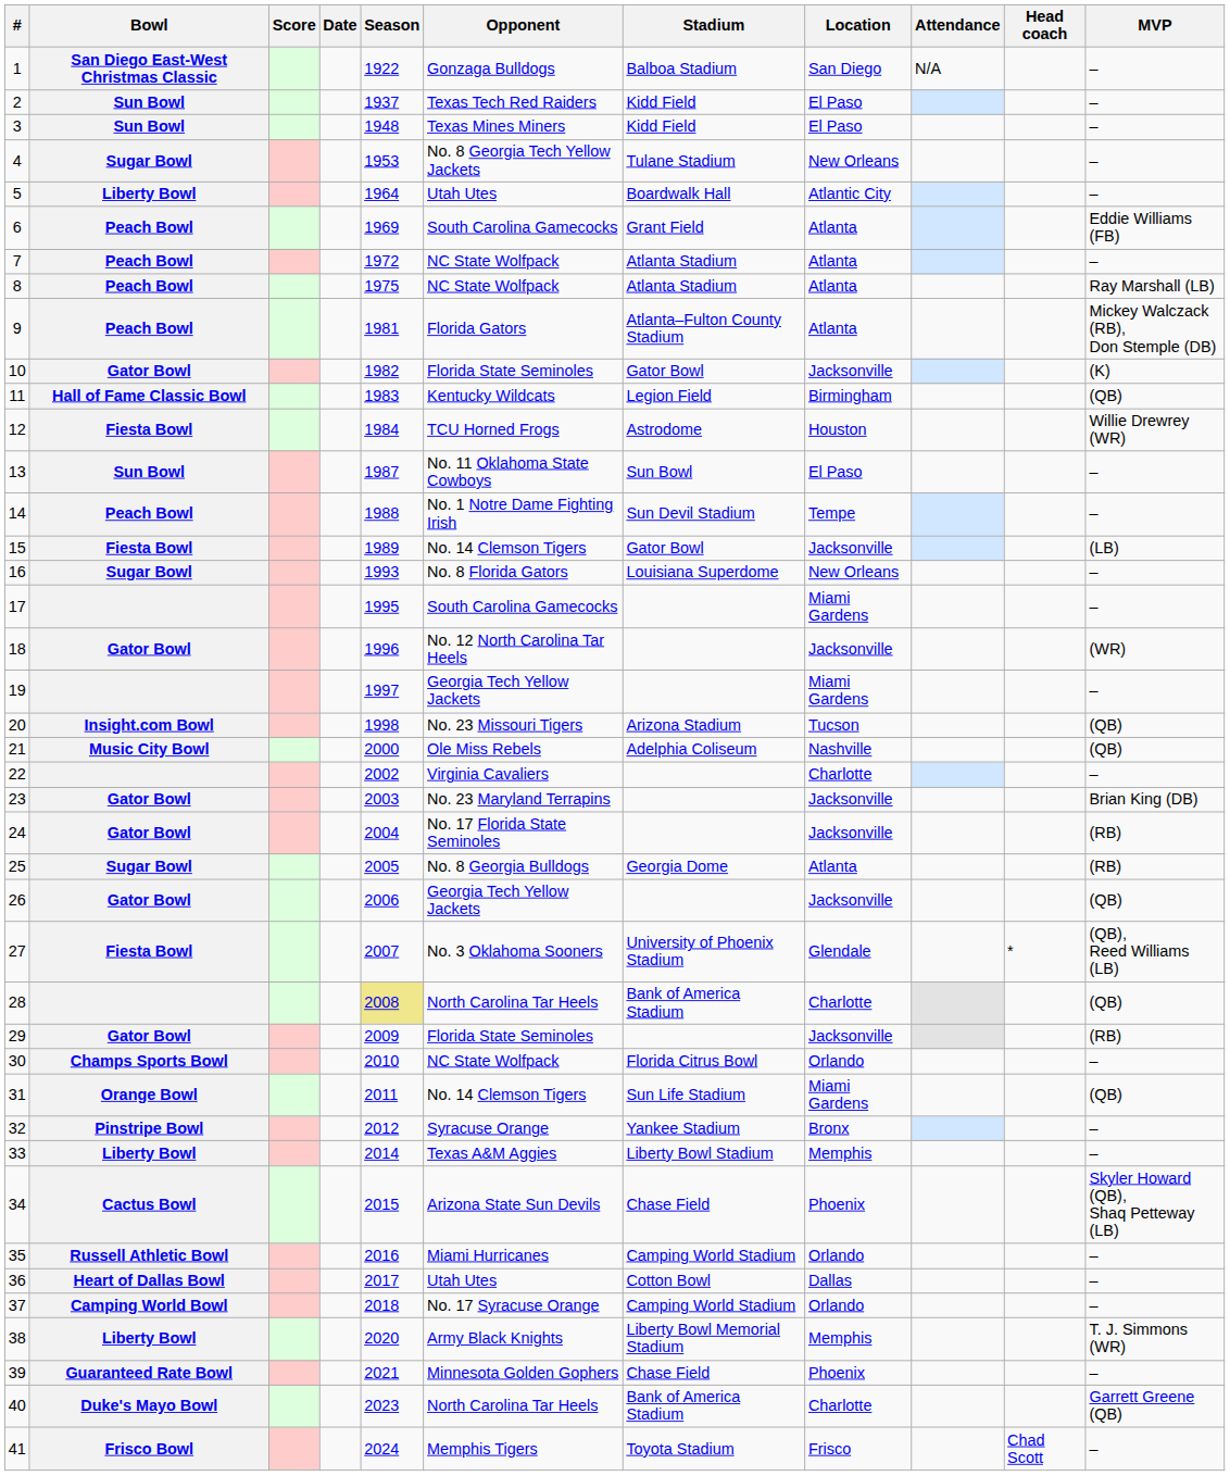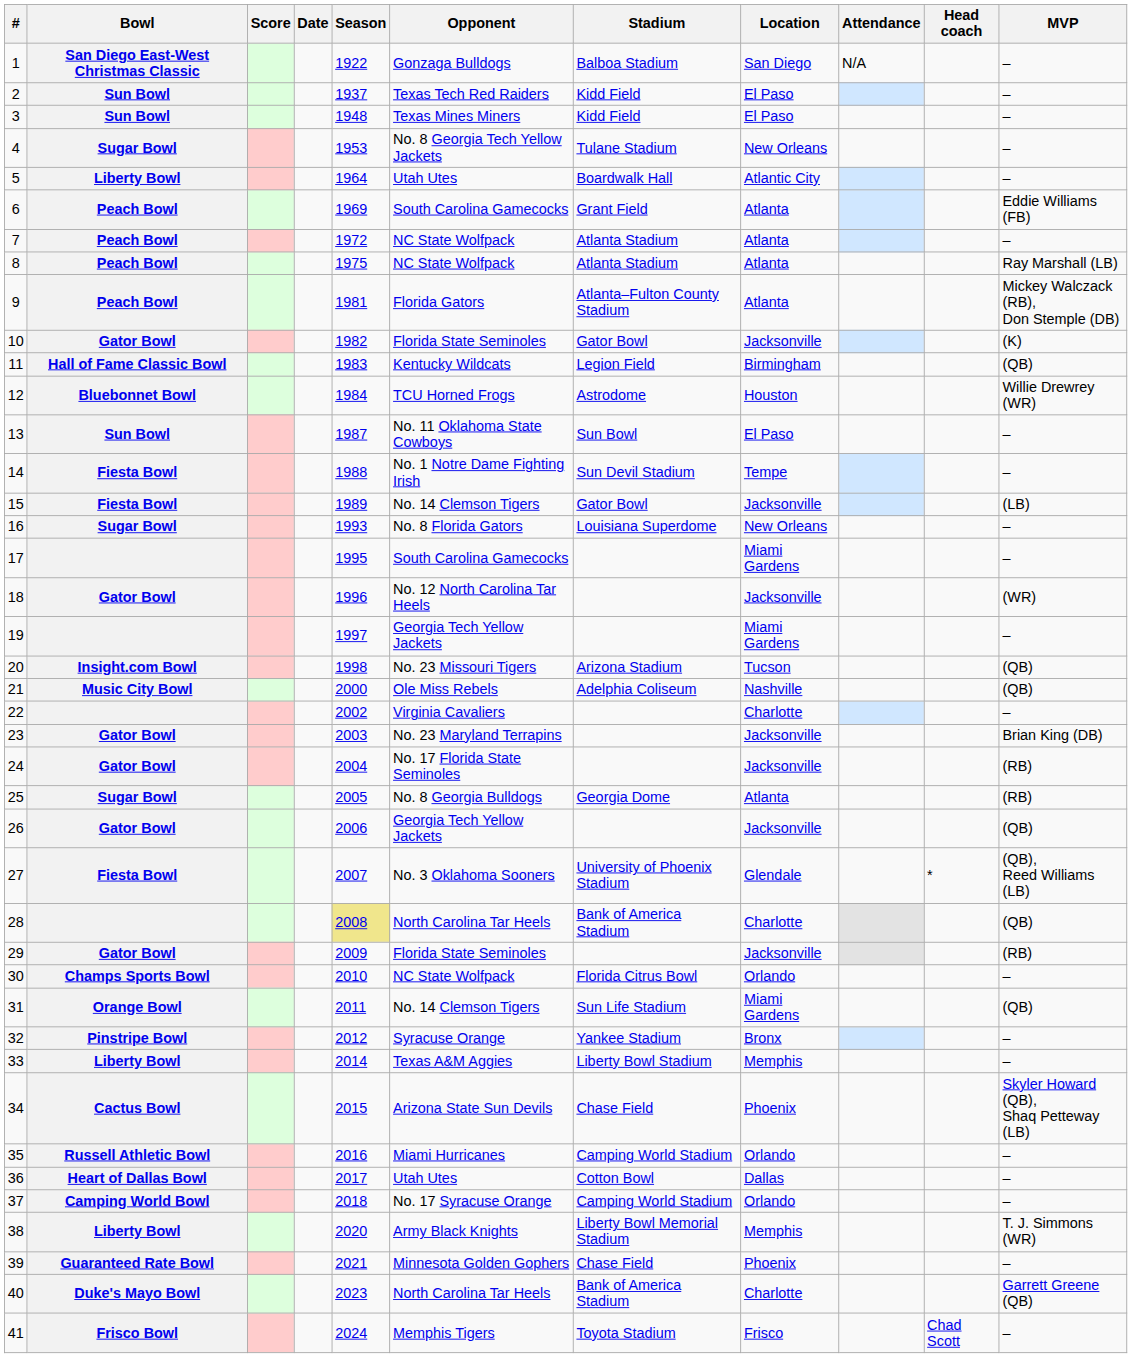12 | Bowl: Fiesta Bowl -> Bluebonnet Bowl
14 | Bowl: Peach Bowl -> Fiesta Bowl
